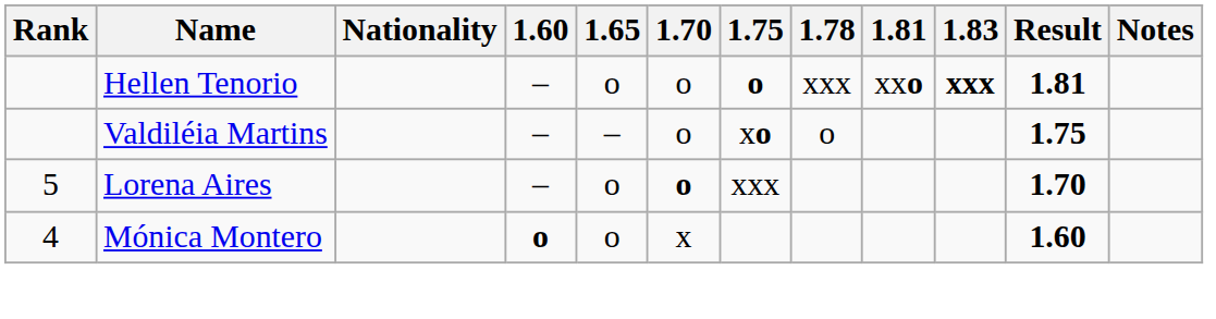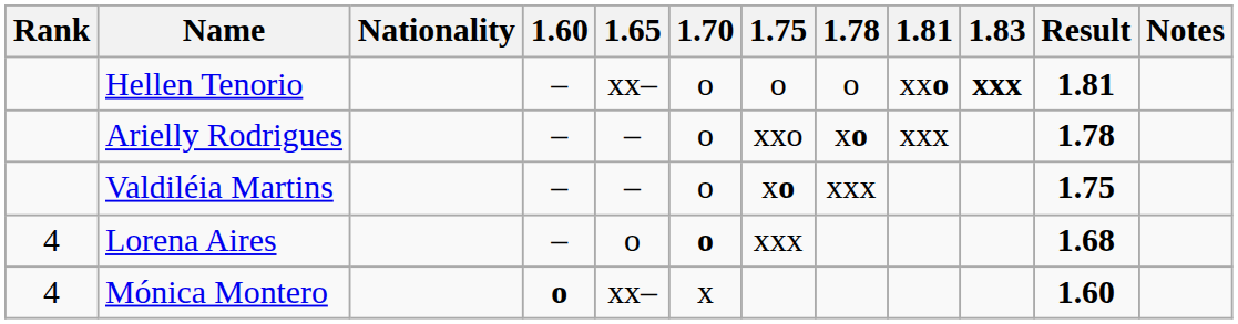Hellen Tenorio | 1.65: o -> xx–
Hellen Tenorio | 1.75: bold -> normal
Hellen Tenorio | 1.78: xxx -> o
+ row: Arielly Rodrigues | – | – | o | xxo | xo | xxx | 1.78
Valdiléia Martins | 1.78: o -> xxx
Lorena Aires | Rank: 5 -> 4
Lorena Aires | Result: 1.70 -> 1.68
Mónica Montero | 1.65: o -> xx–
